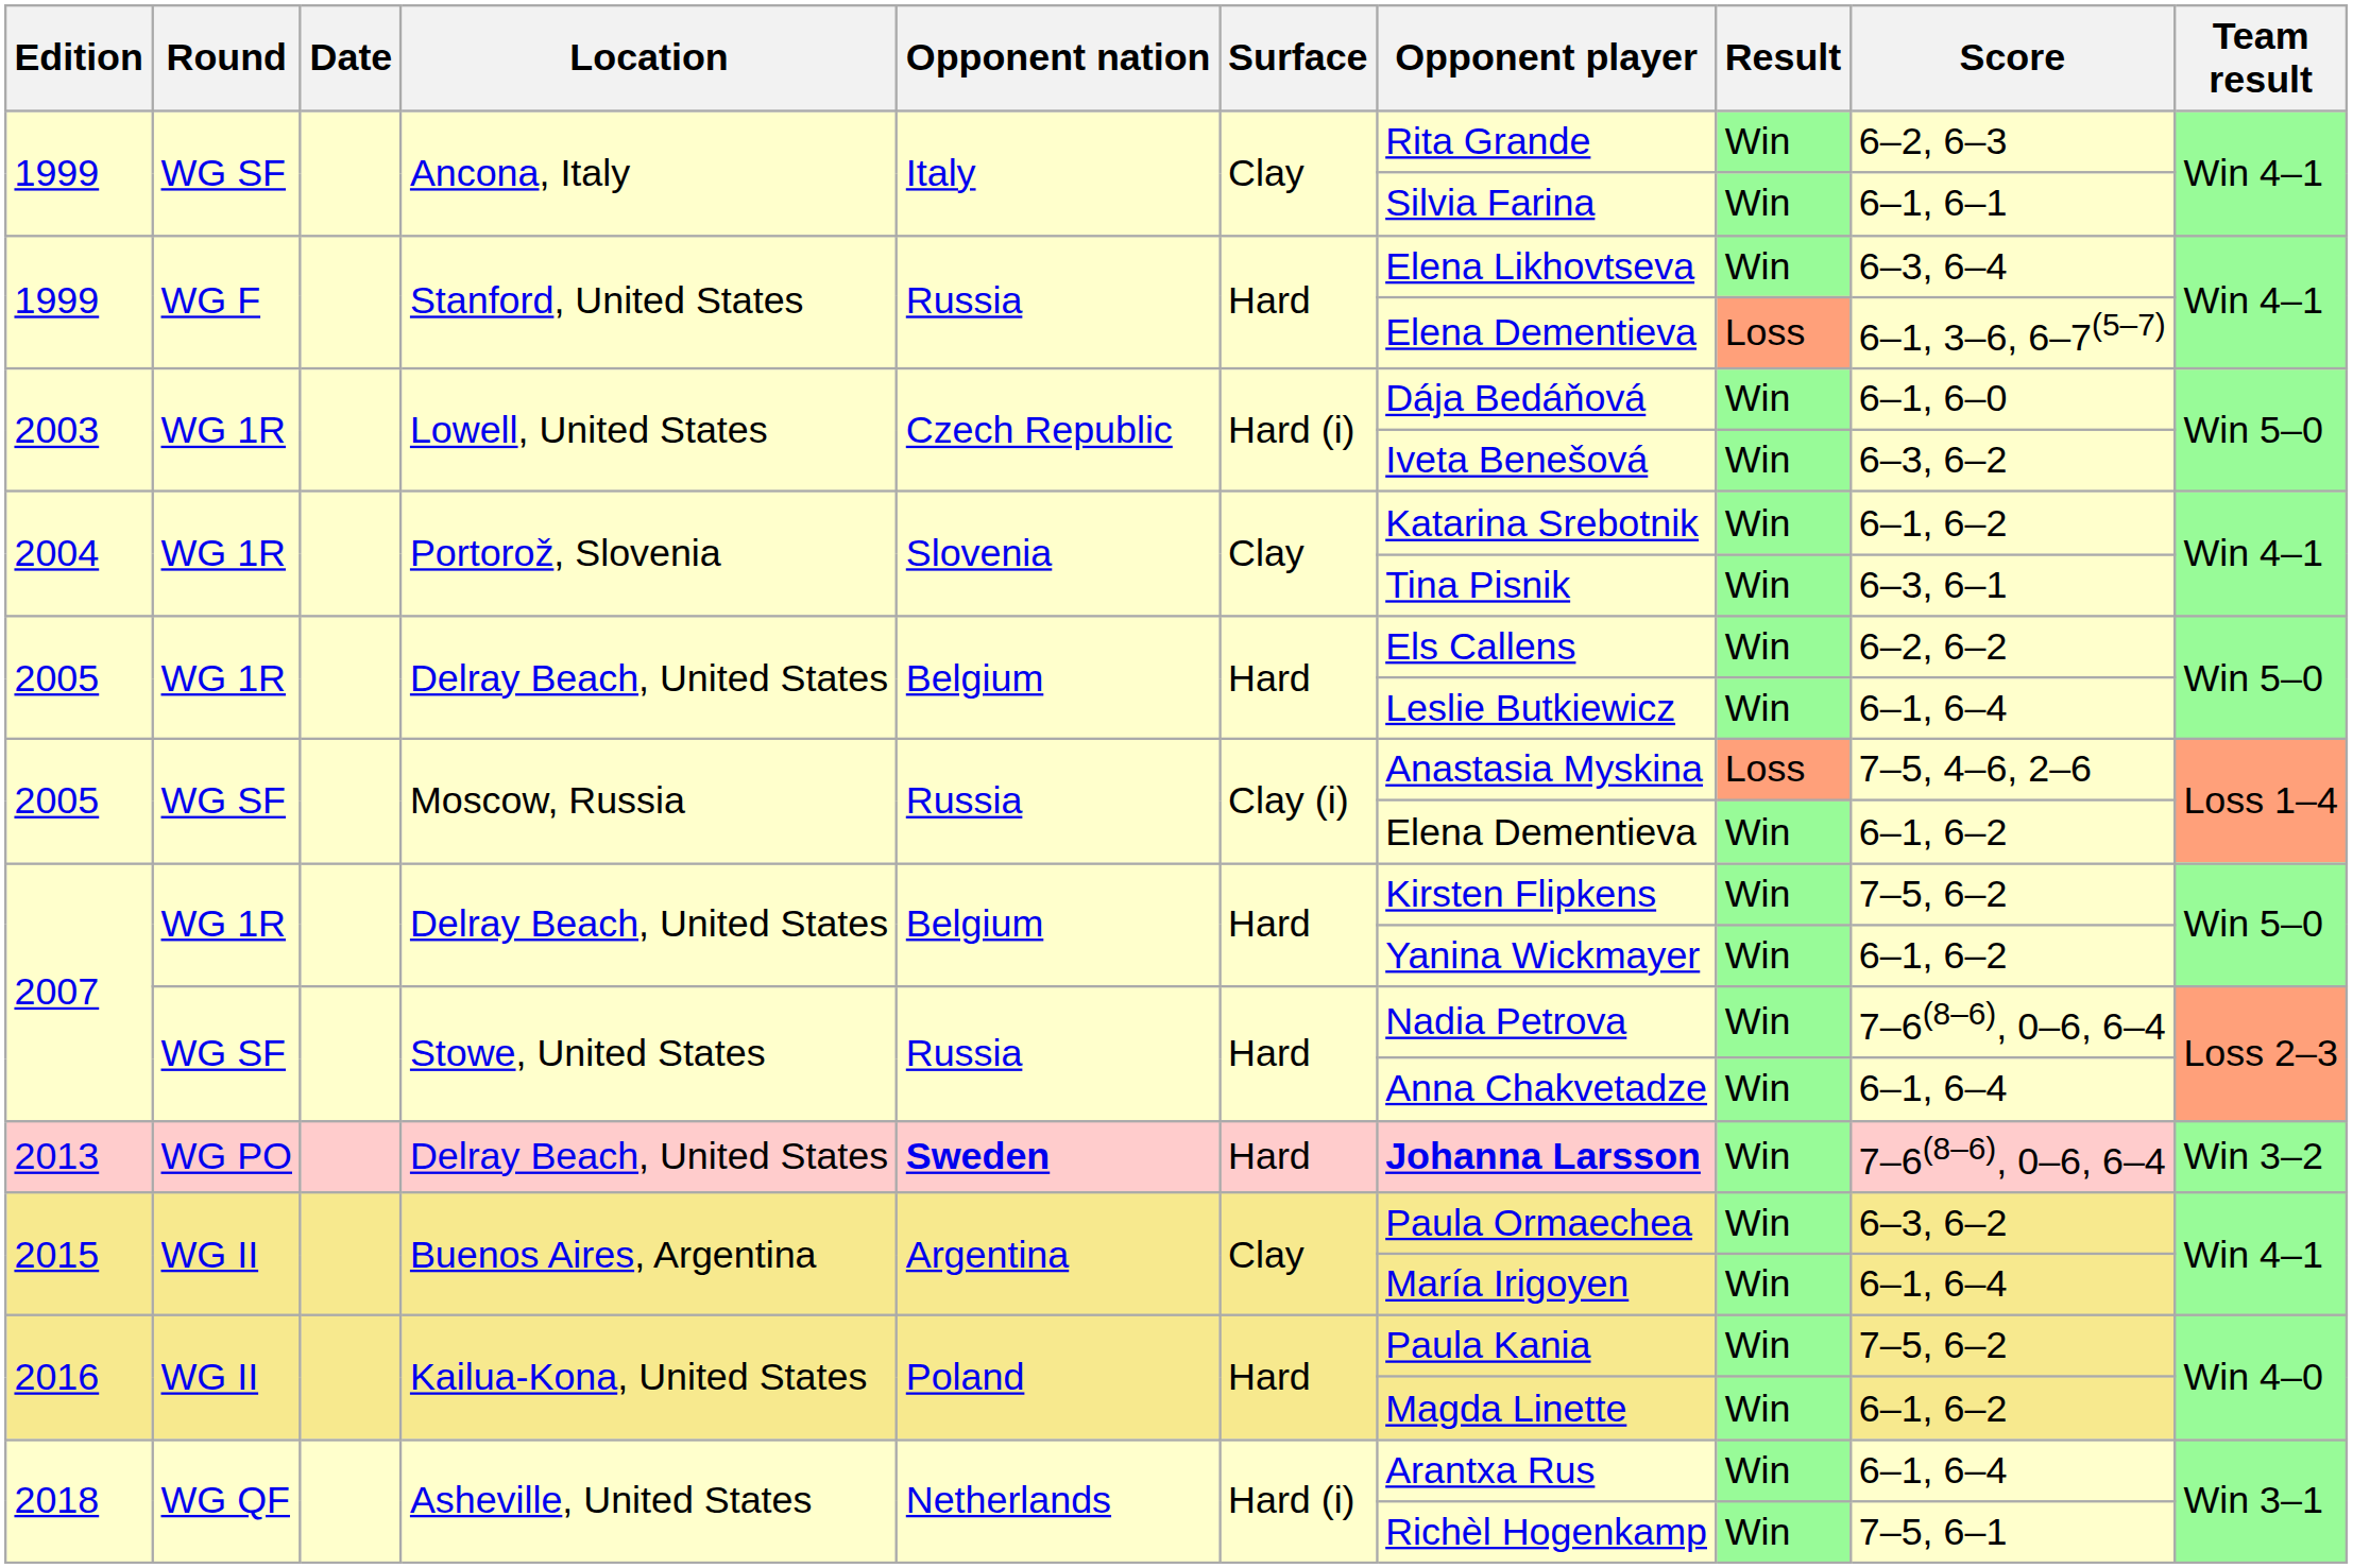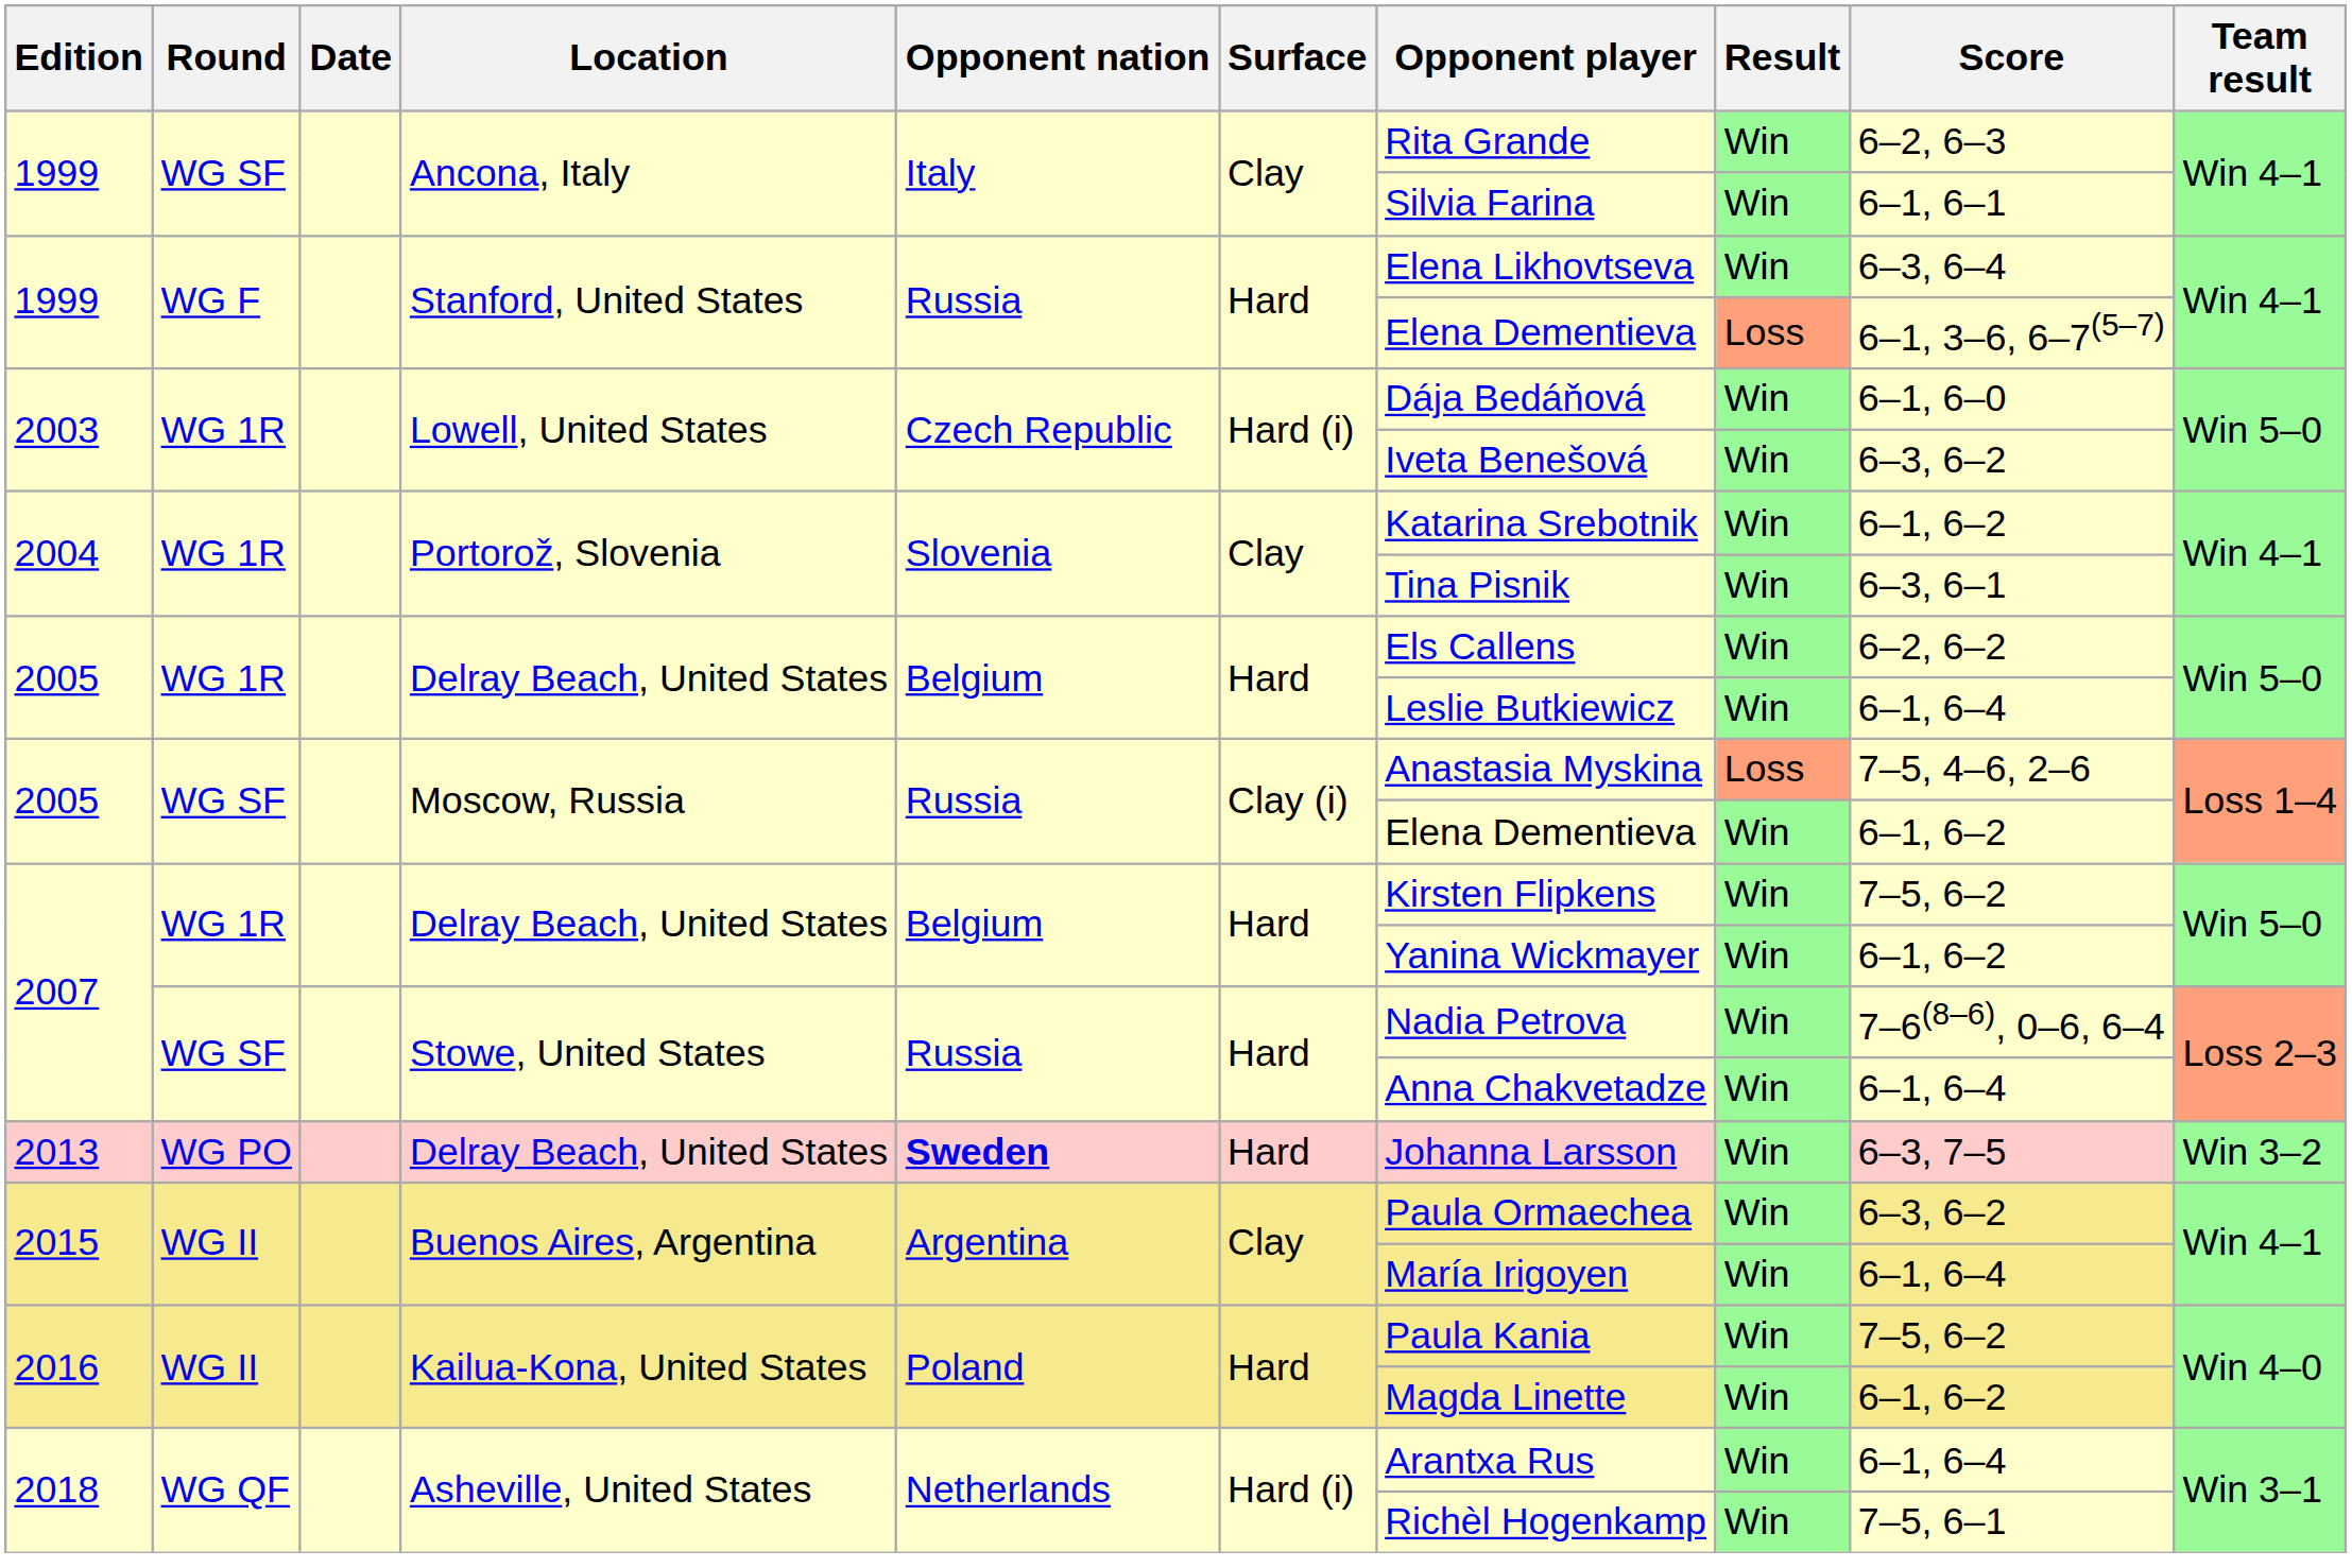2013 / Delray Beach, United States | Opponent player: bold -> normal
2013 / Delray Beach, United States | Score: 7–6(8–6), 0–6, 6–4 -> 6–3, 7–5
